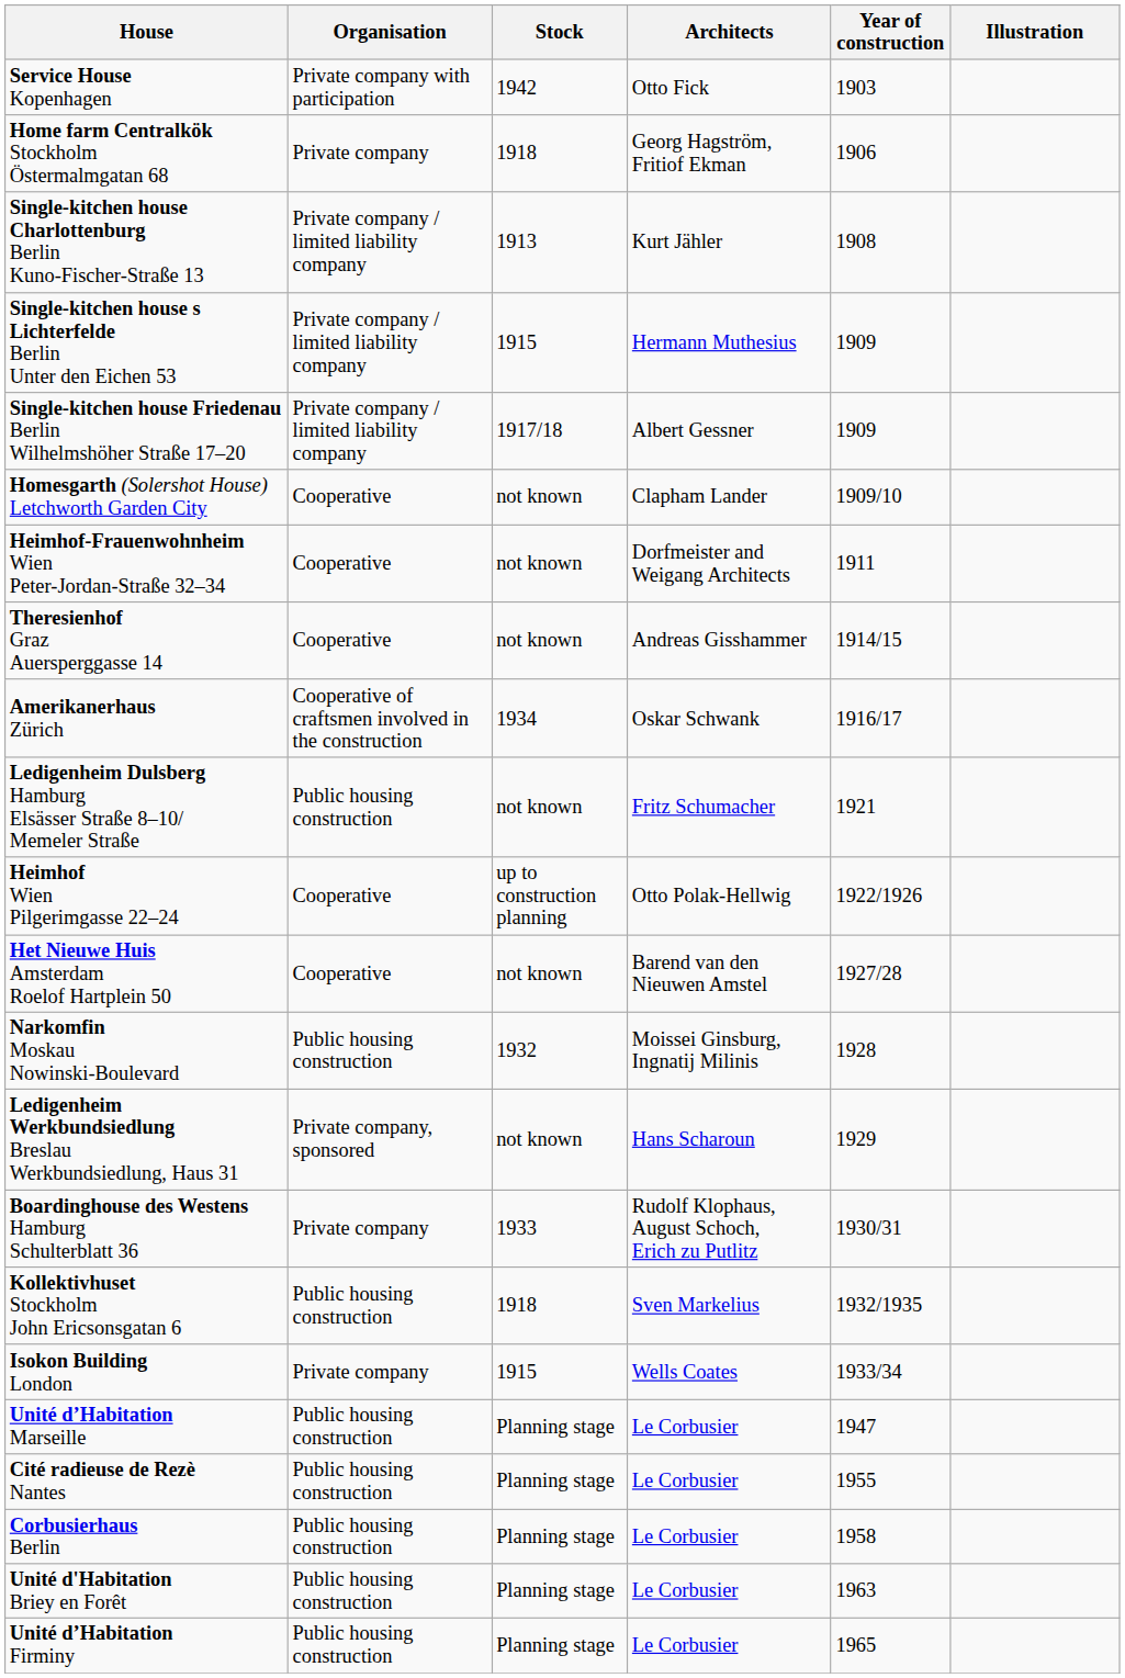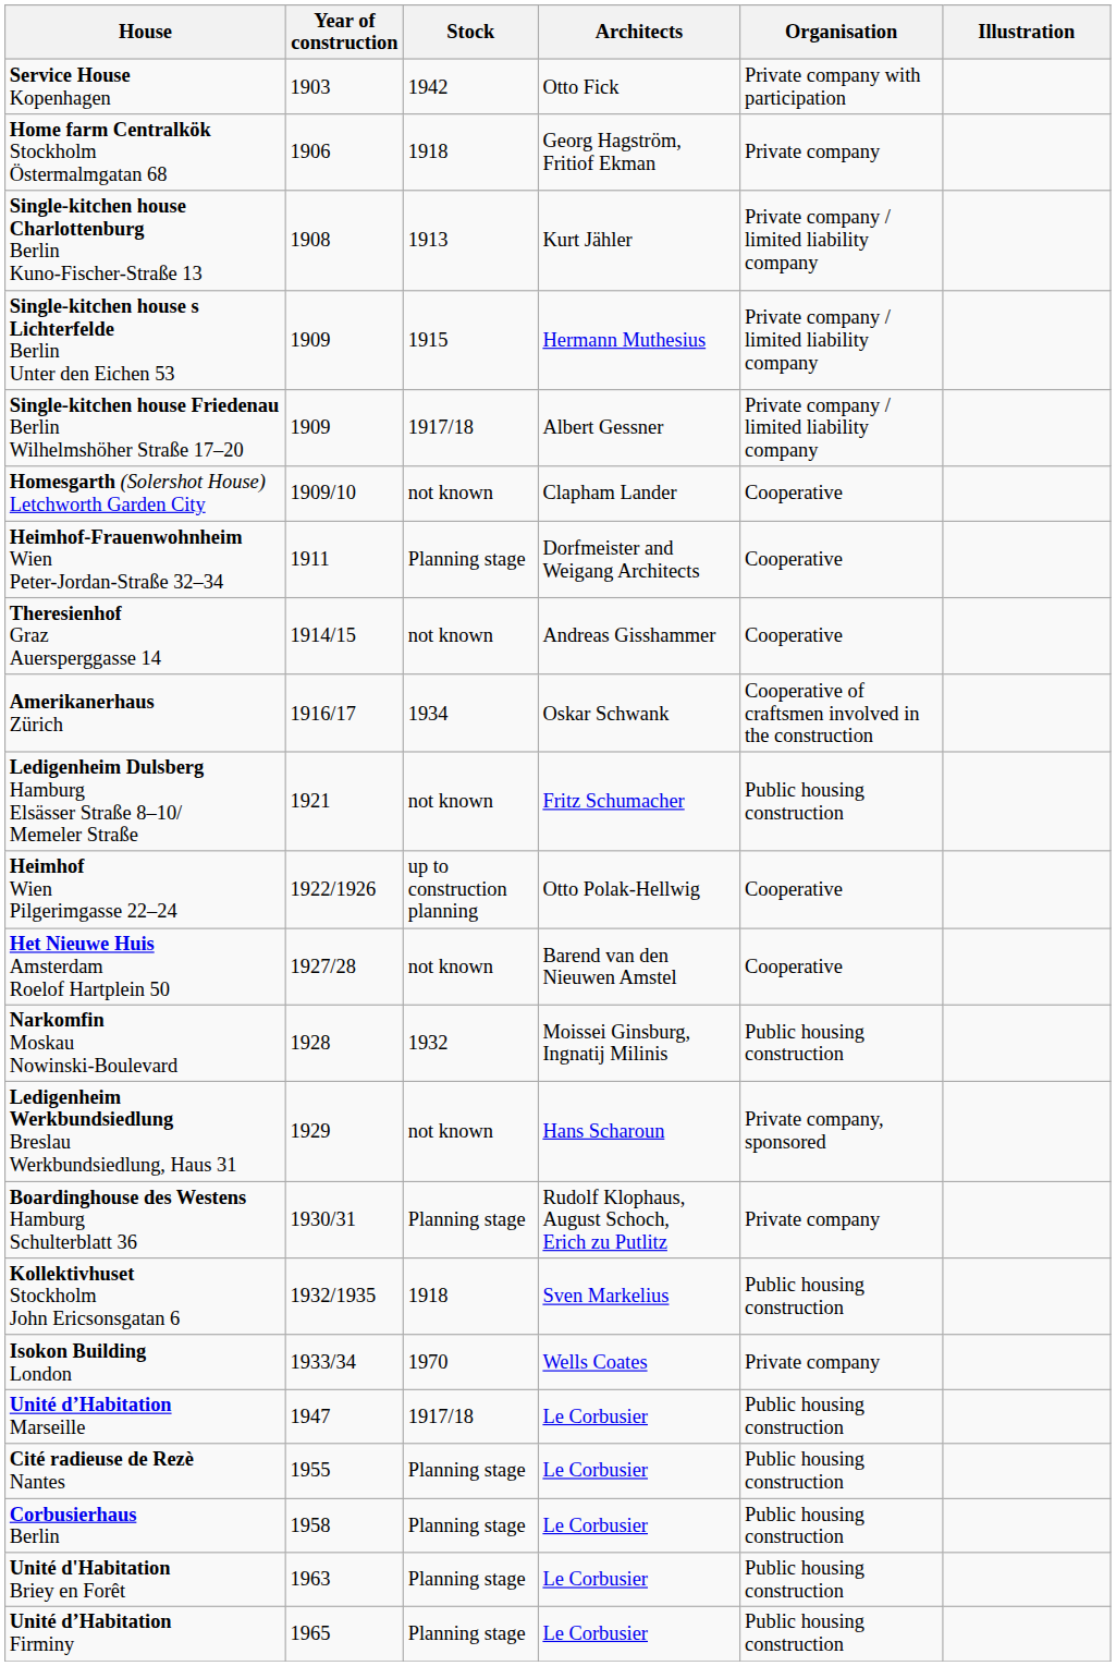columns swapped: Year of construction <-> Organisation
Heimhof-Frauenwohnheim Wien Peter-Jordan-Straße 32–34 | Stock: not known -> Planning stage
Boardinghouse des Westens Hamburg Schulterblatt 36 | Stock: 1933 -> Planning stage
Isokon Building London | Stock: 1915 -> 1970
Unité d’Habitation Marseille | Stock: Planning stage -> 1917/18
